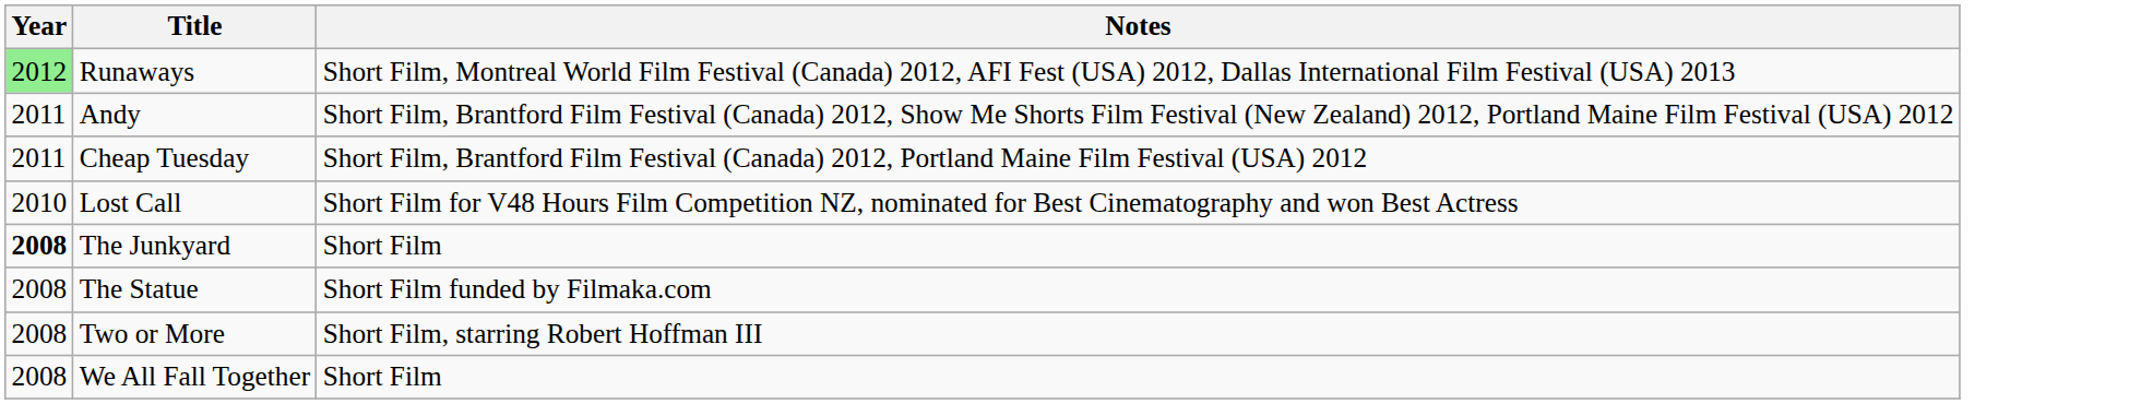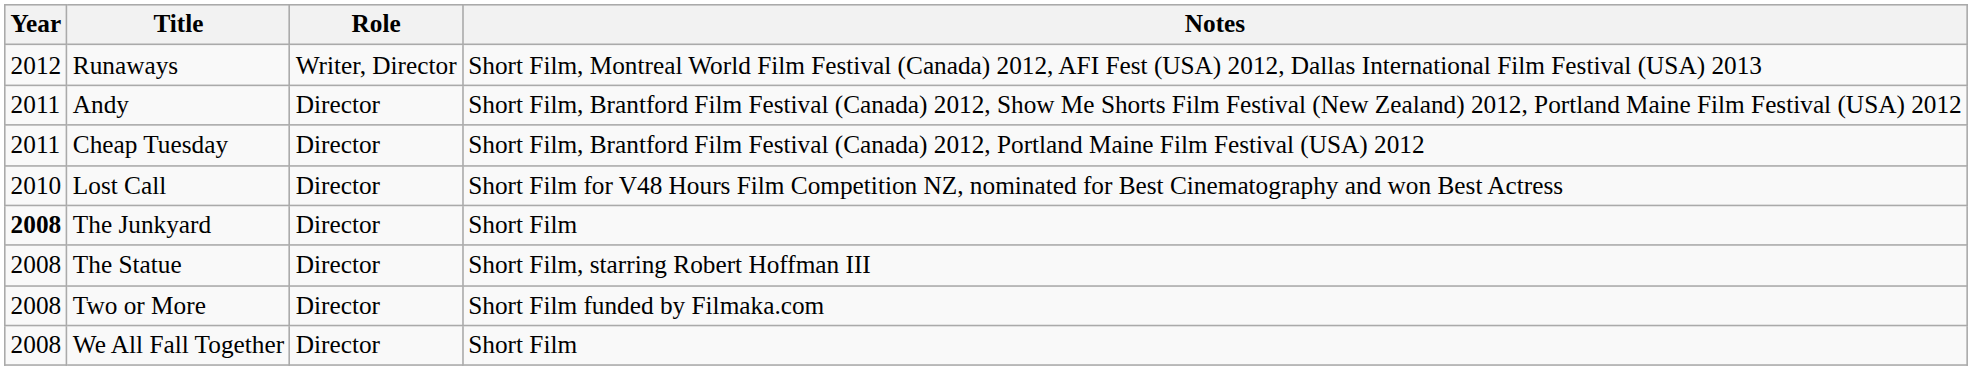+ column: Role | Writer, Director | Director | Director | Director | Director | Director | Director | Director
Runaways | Year: lightgreen background -> no background
The Statue | Notes: Short Film funded by Filmaka.com -> Short Film, starring Robert Hoffman III
Two or More | Notes: Short Film, starring Robert Hoffman III -> Short Film funded by Filmaka.com
